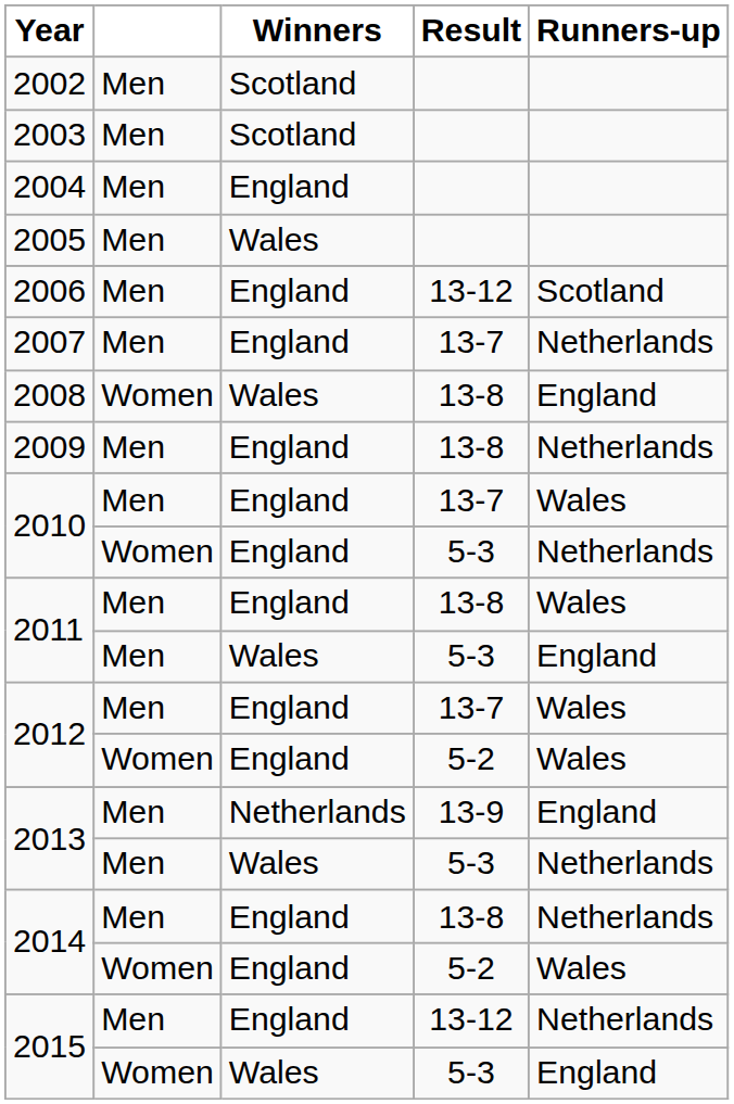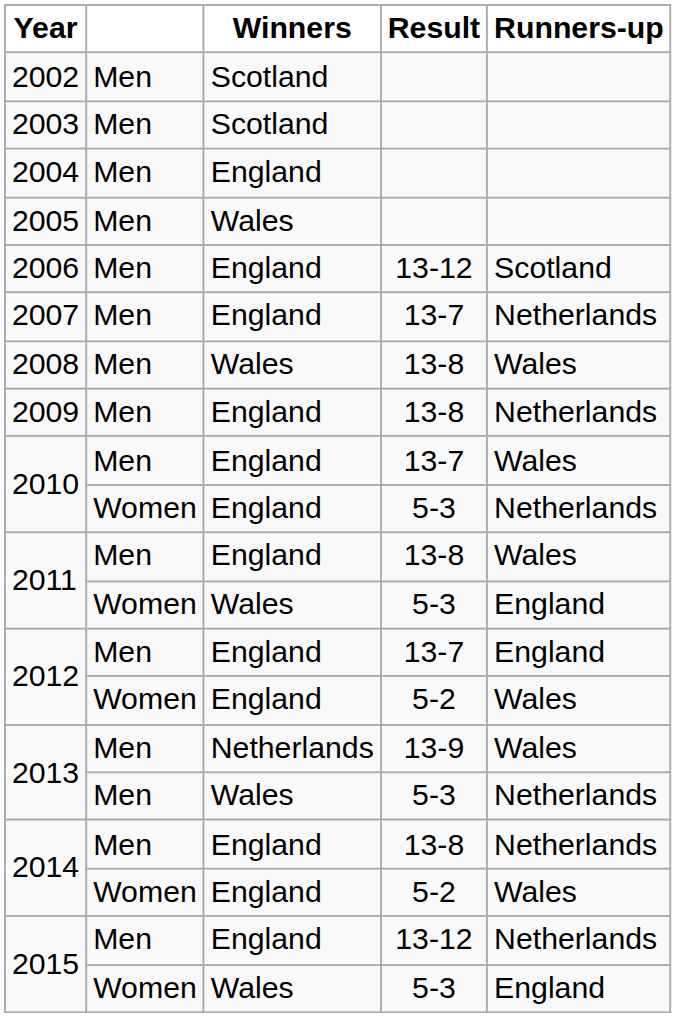2008 | column 2: Women -> Men
2008 | Runners-up: England -> Wales
2011 / 5-3 | column 2: Men -> Women
2012 / 13-7 | Runners-up: Wales -> England
2013 / 13-9 | Runners-up: England -> Wales
